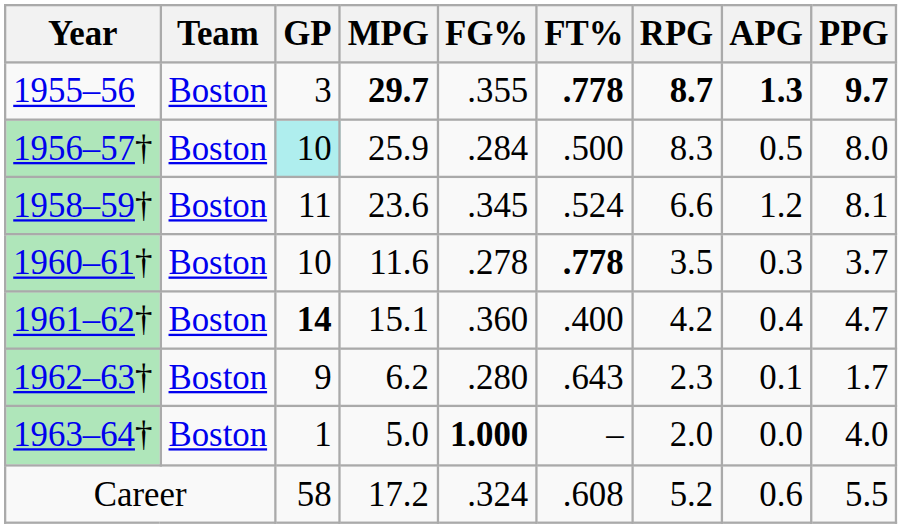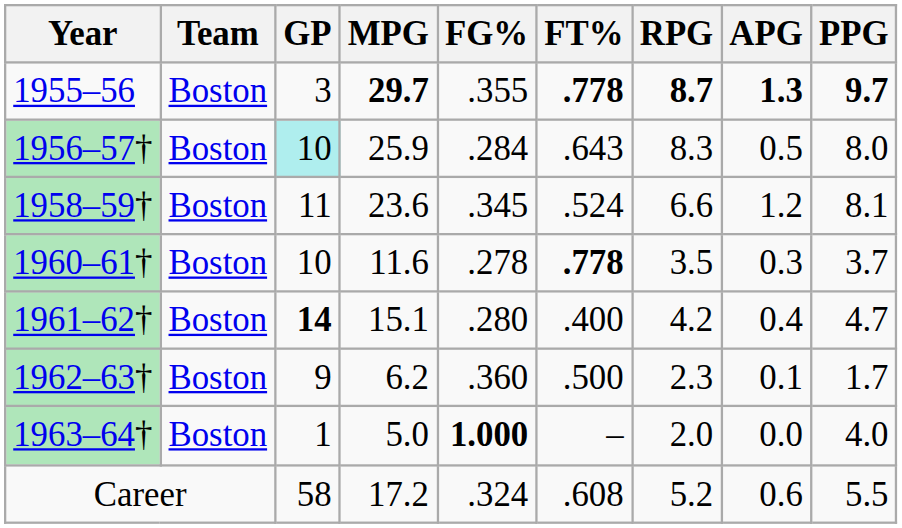1956–57† | FT%: .500 -> .643
1961–62† | FG%: .360 -> .280
1962–63† | FG%: .280 -> .360
1962–63† | FT%: .643 -> .500
